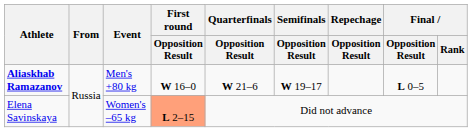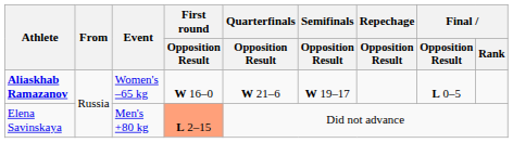Aliaskhab Ramazanov | Event: Men's +80 kg -> Women's –65 kg
Elena Savinskaya | Event: Women's –65 kg -> Men's +80 kg
